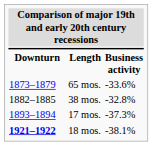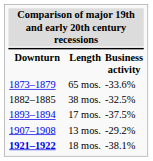38 mos. | Business activity: -32.8% -> -32.5%
17 mos. | Business activity: -37.3% -> -37.5%
+ row: 1907–1908 | 13 mos. | -29.2%
